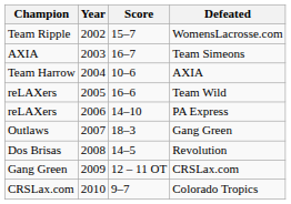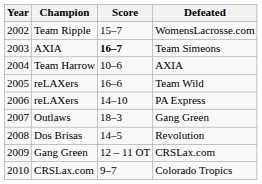columns swapped: Year <-> Champion
Team Simeons | Score: normal -> bold
